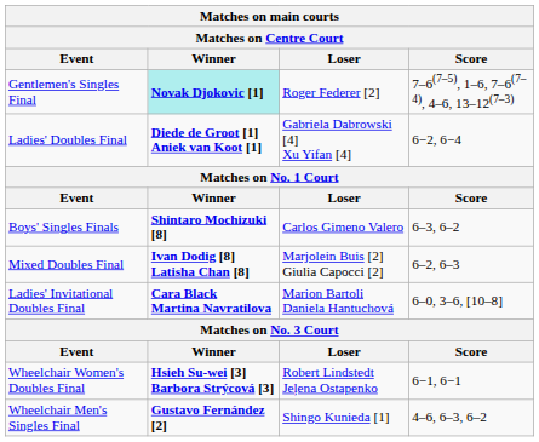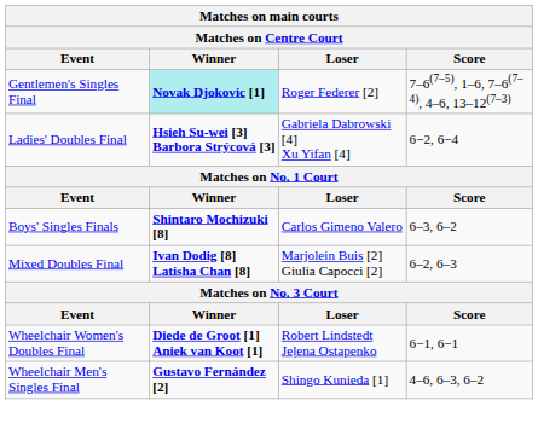Ladies' Doubles Final | Winner: Diede de Groot [1] Aniek van Koot [1] -> Hsieh Su-wei [3] Barbora Strýcová [3]
- row: Ladies' Invitational Doubles Final | Cara Black Martina Navratilova | Marion Bartoli Daniela Hantuchová | 6–0, 3–6, [10–8]
Wheelchair Women's Doubles Final | Winner: Hsieh Su-wei [3] Barbora Strýcová [3] -> Diede de Groot [1] Aniek van Koot [1]
